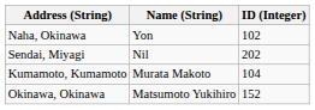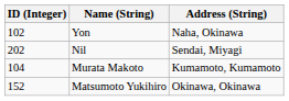columns swapped: ID (Integer) <-> Address (String)
